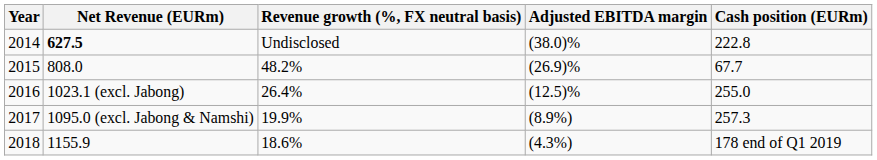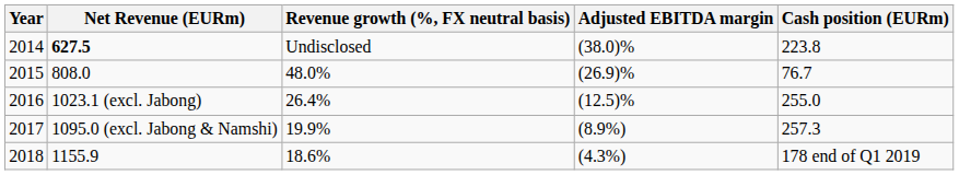2014 | Cash position (EURm): 222.8 -> 223.8
2015 | Revenue growth (%, FX neutral basis): 48.2% -> 48.0%
2015 | Cash position (EURm): 67.7 -> 76.7
